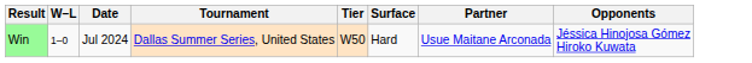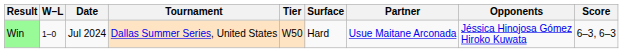+ column: Score | 6–3, 6–3
